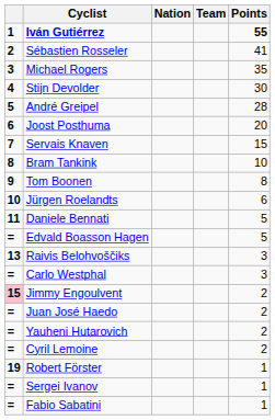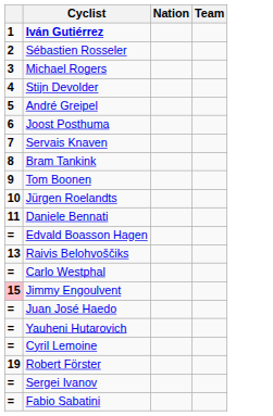- column: Points | 55 | 41 | 35 | 30 | 28 | 20 | 15 | 10 | 8 | 6 | 5 | 5 | 3 | 3 | 2 | 2 | 2 | 2 | 1 | 1 | 1
